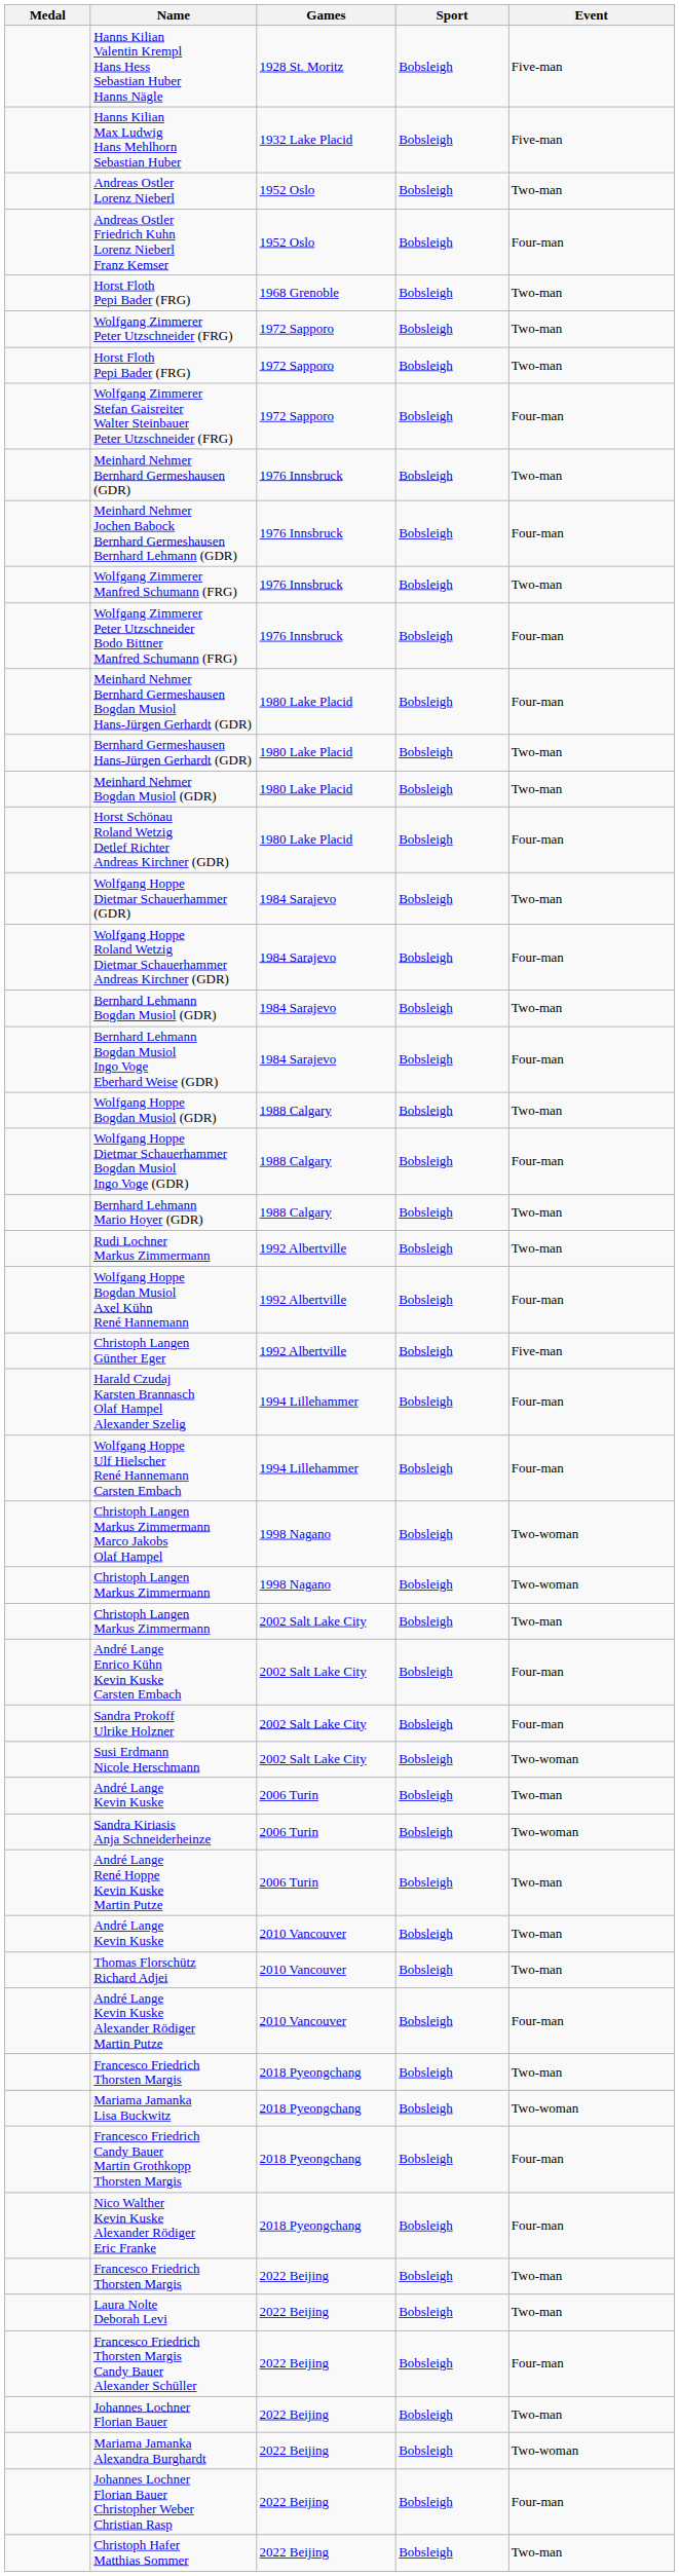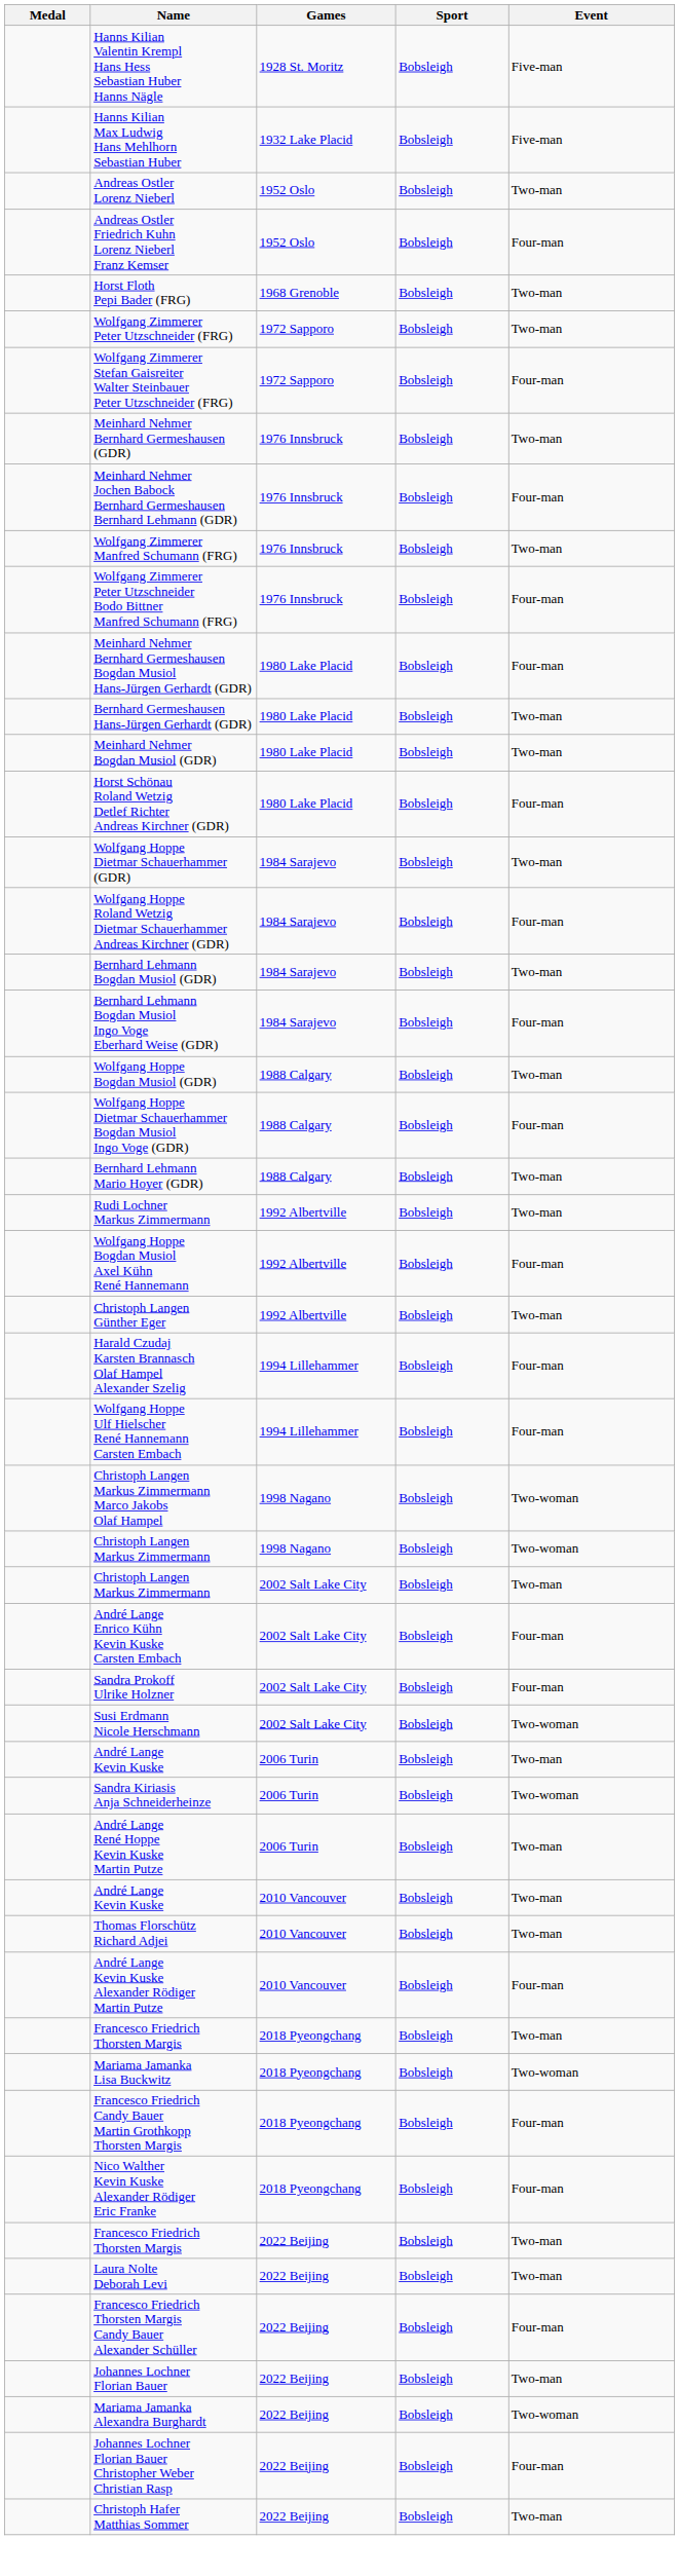- row: Horst Floth Pepi Bader (FRG) | 1972 Sapporo | Bobsleigh | Two-man
Christoph Langen Günther Eger | Event: Five-man -> Two-man
